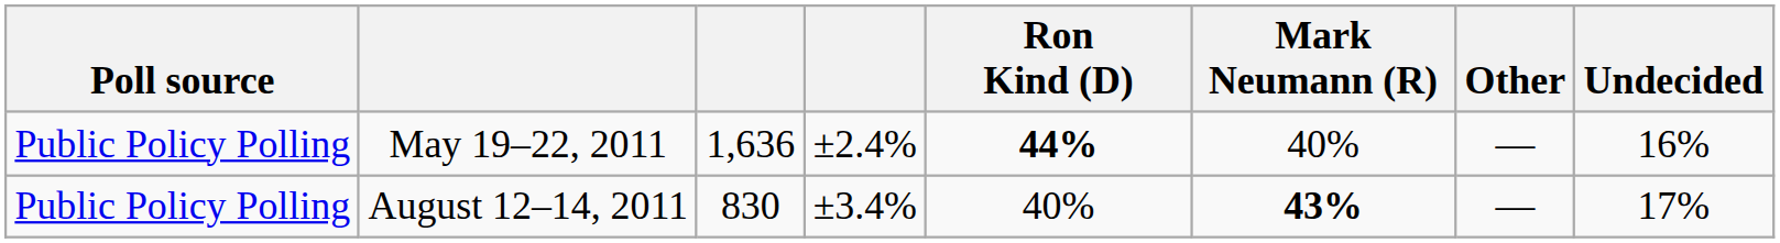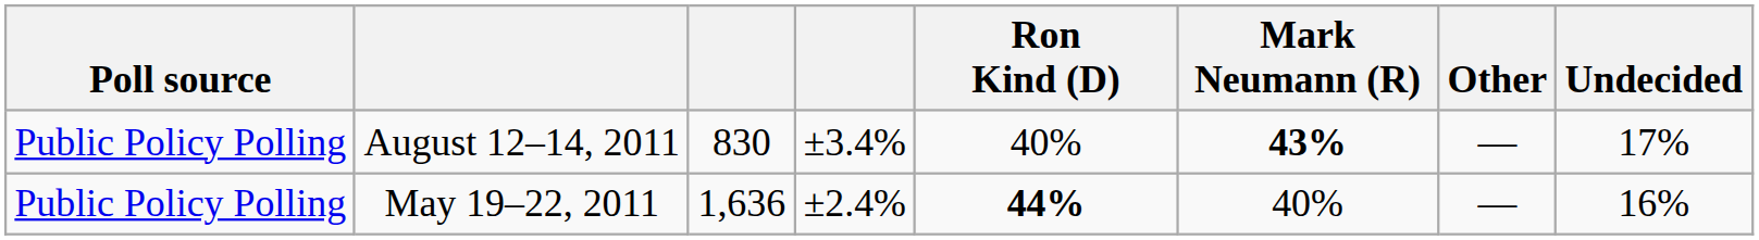rows swapped: May 19–22, 2011 <-> August 12–14, 2011
